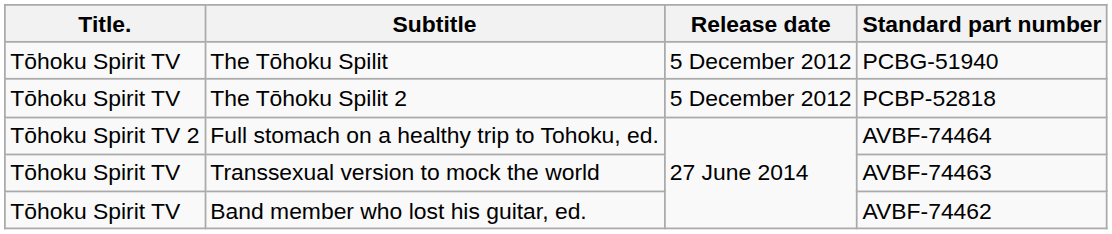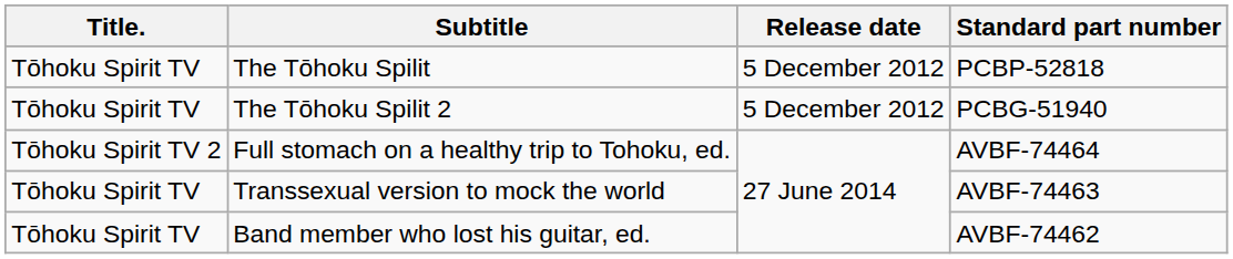The Tōhoku Spilit | Standard part number: PCBG-51940 -> PCBP-52818
The Tōhoku Spilit 2 | Standard part number: PCBP-52818 -> PCBG-51940
